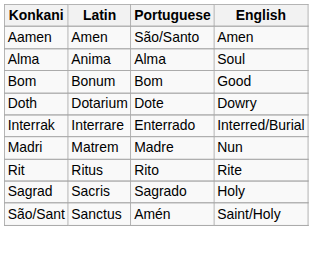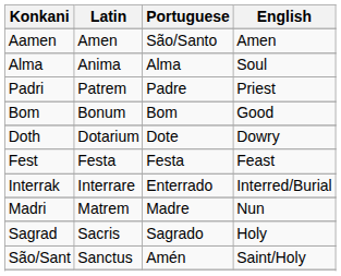+ row: Padri | Patrem | Padre | Priest
+ row: Fest | Festa | Festa | Feast
- row: Rit | Ritus | Rito | Rite
